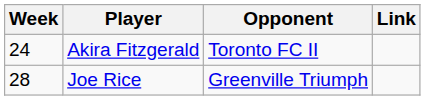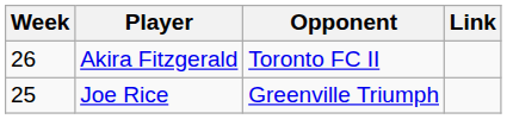Akira Fitzgerald | Week: 24 -> 26
Joe Rice | Week: 28 -> 25
